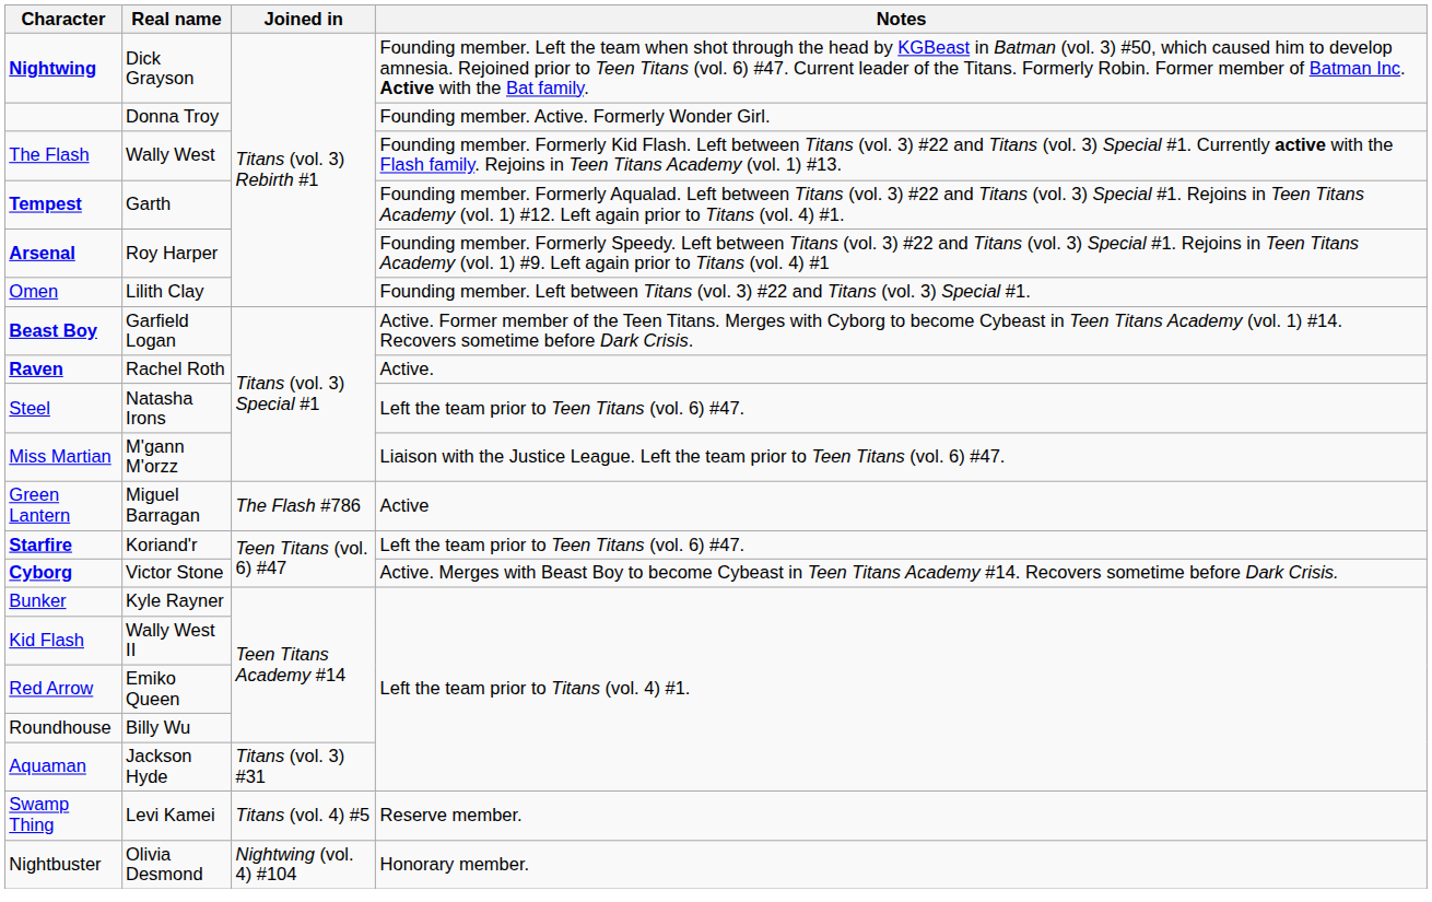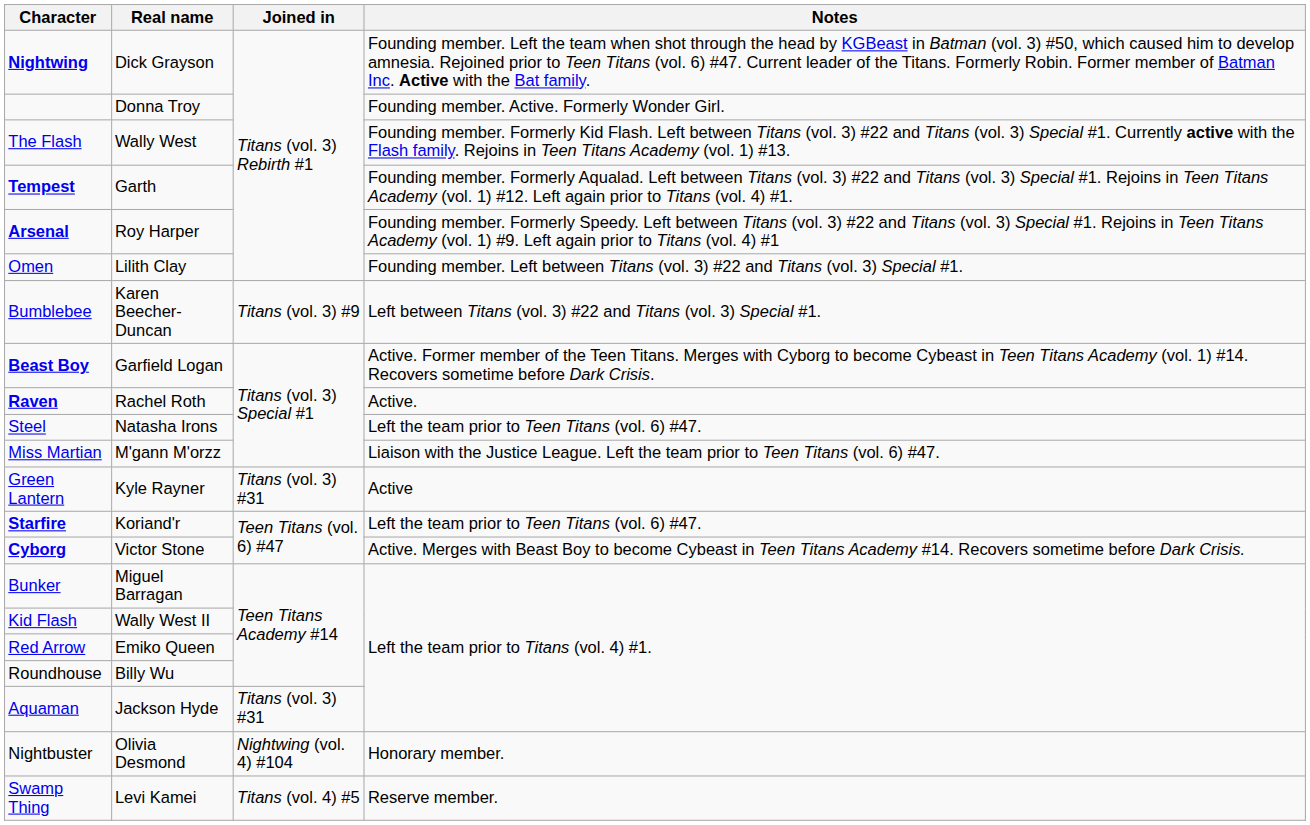+ row: Bumblebee | Karen Beecher-Duncan | Titans (vol. 3) #9 | Left between Titans (vol. 3) #22 and Titans (vol. 3) Special #1.
Green Lantern | Real name: Miguel Barragan -> Kyle Rayner
Green Lantern | Joined in: The Flash #786 -> Titans (vol. 3) #31
Bunker | Real name: Kyle Rayner -> Miguel Barragan
rows swapped: Nightbuster <-> Swamp Thing
